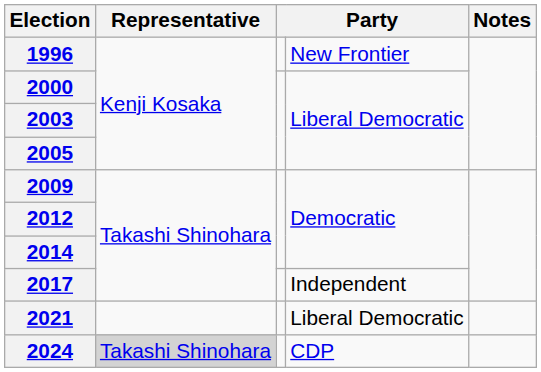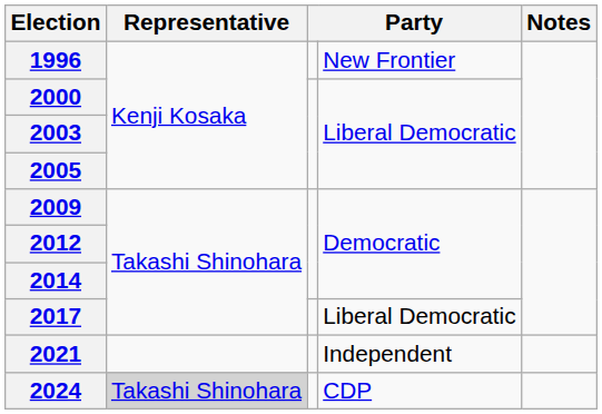2017 | column 4: Independent -> Liberal Democratic
2021 | column 4: Liberal Democratic -> Independent
